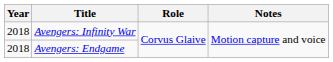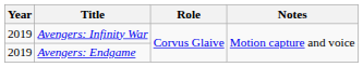Avengers: Infinity War | Year: 2018 -> 2019
Avengers: Endgame | Year: 2018 -> 2019
